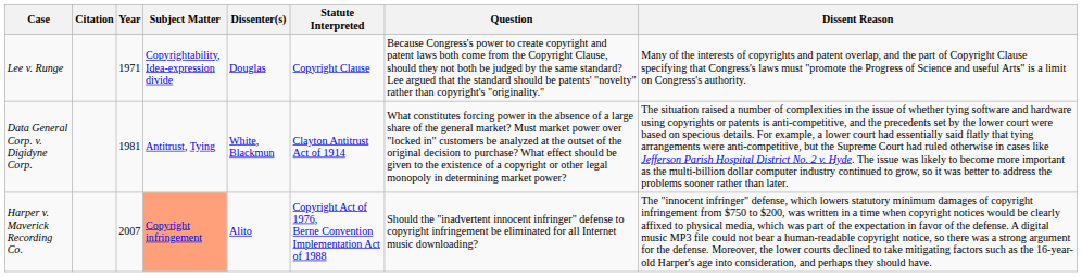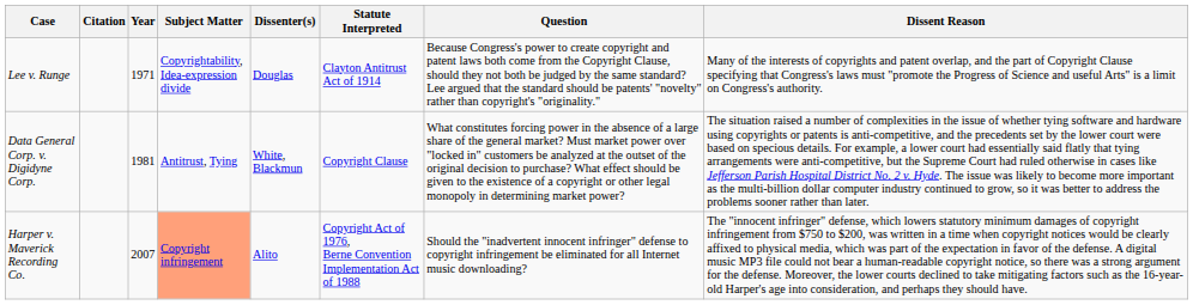Lee v. Runge | Statute Interpreted: Copyright Clause -> Clayton Antitrust Act of 1914
Data General Corp. v. Digidyne Corp. | Statute Interpreted: Clayton Antitrust Act of 1914 -> Copyright Clause
